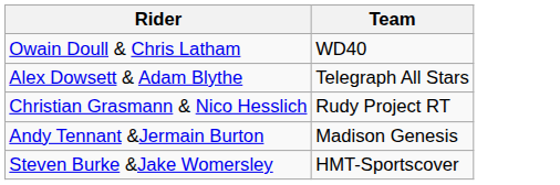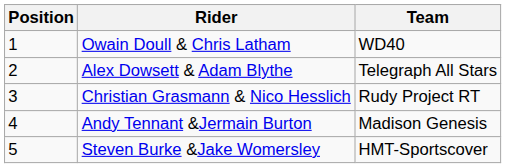+ column: Position | 1 | 2 | 3 | 4 | 5
